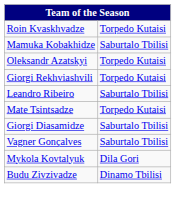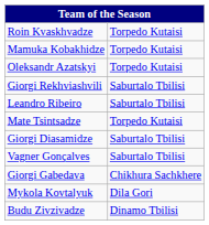Mamuka Kobakhidze | column 2: Saburtalo Tbilisi -> Torpedo Kutaisi
Giorgi Rekhviashvili | column 2: Torpedo Kutaisi -> Saburtalo Tbilisi
+ row: Giorgi Gabedava | Chikhura Sachkhere
